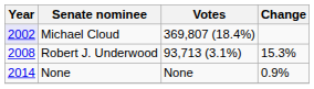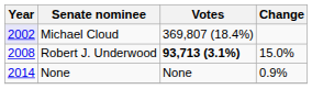Robert J. Underwood | Votes: normal -> bold
Robert J. Underwood | Change: 15.3% -> 15.0%
